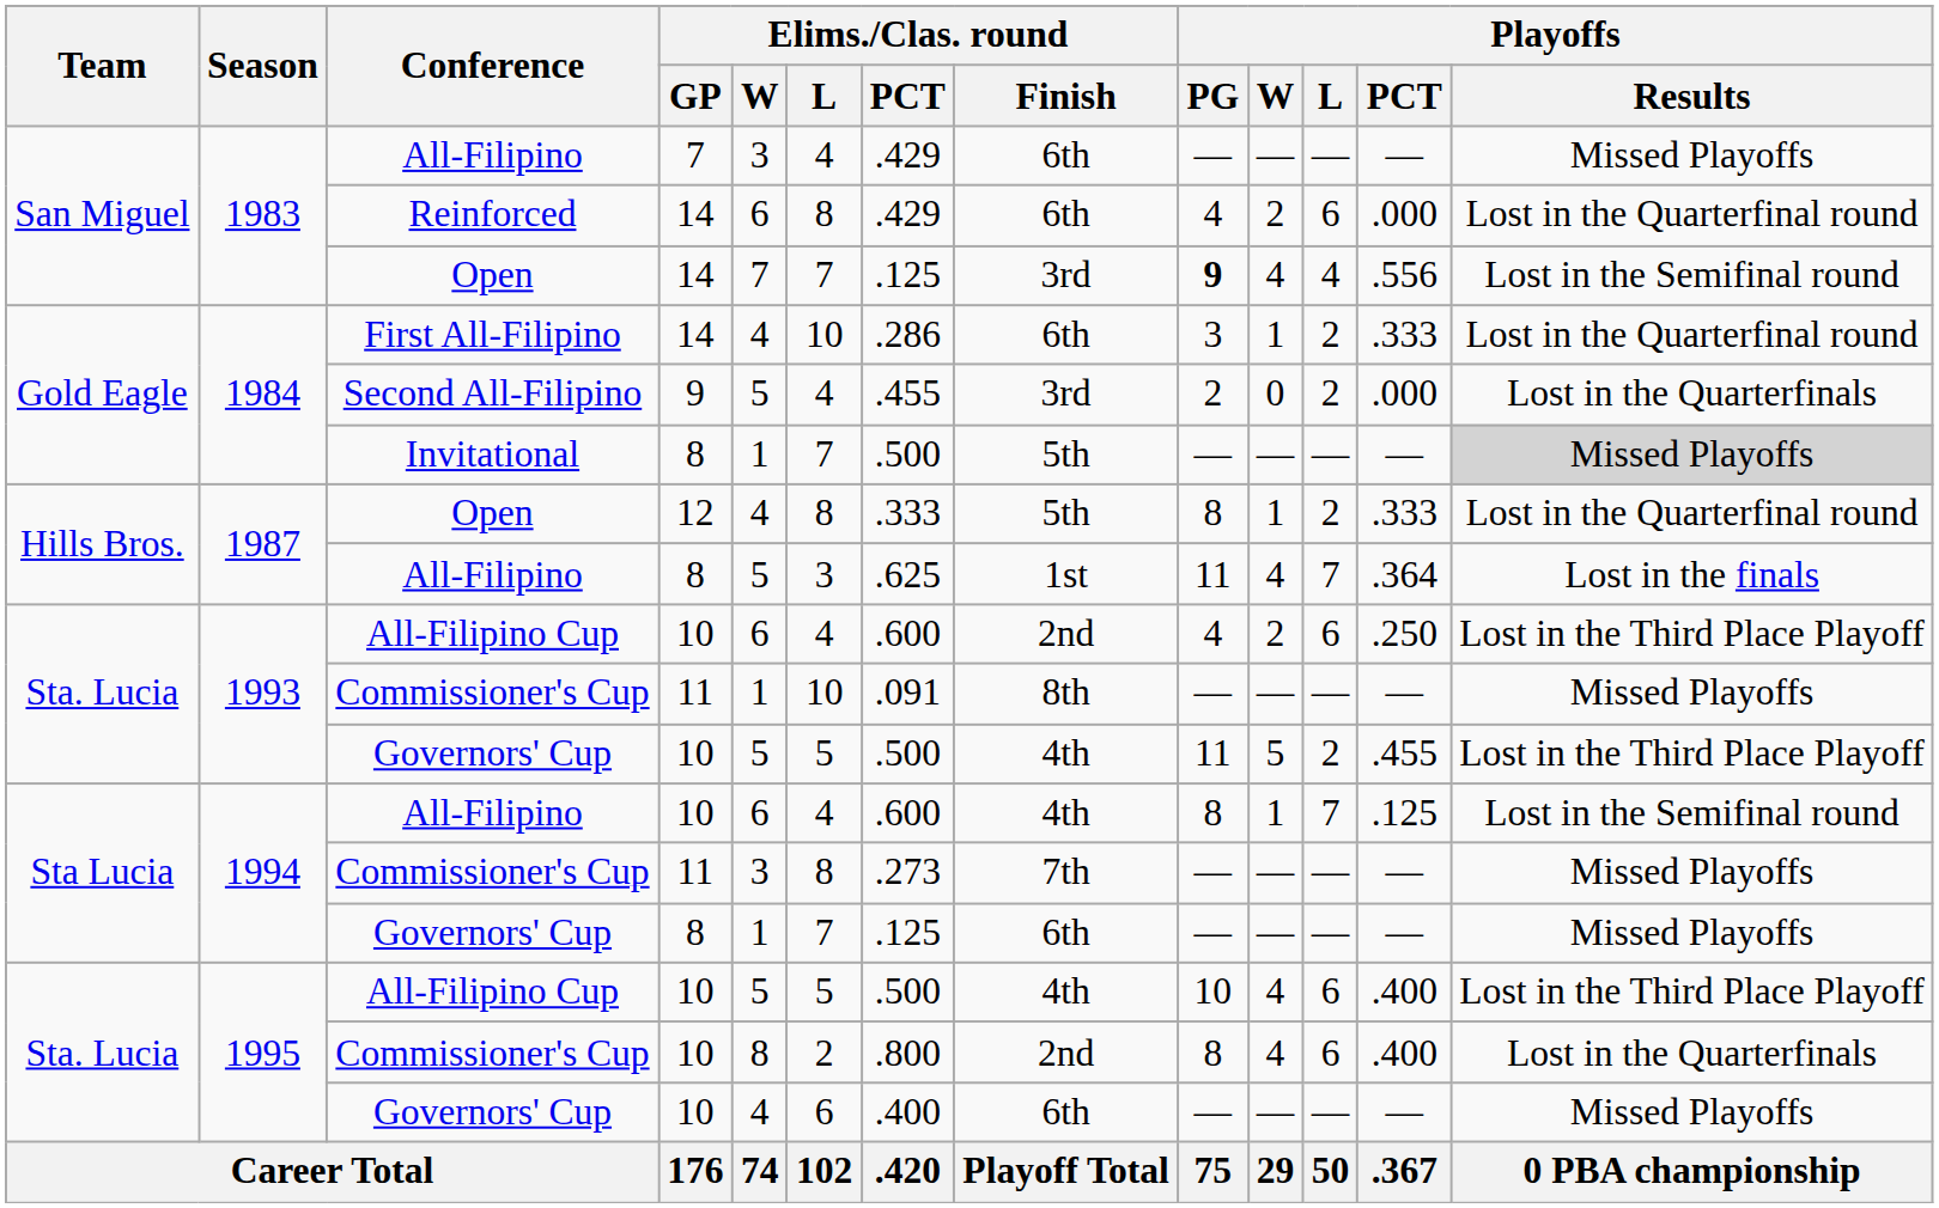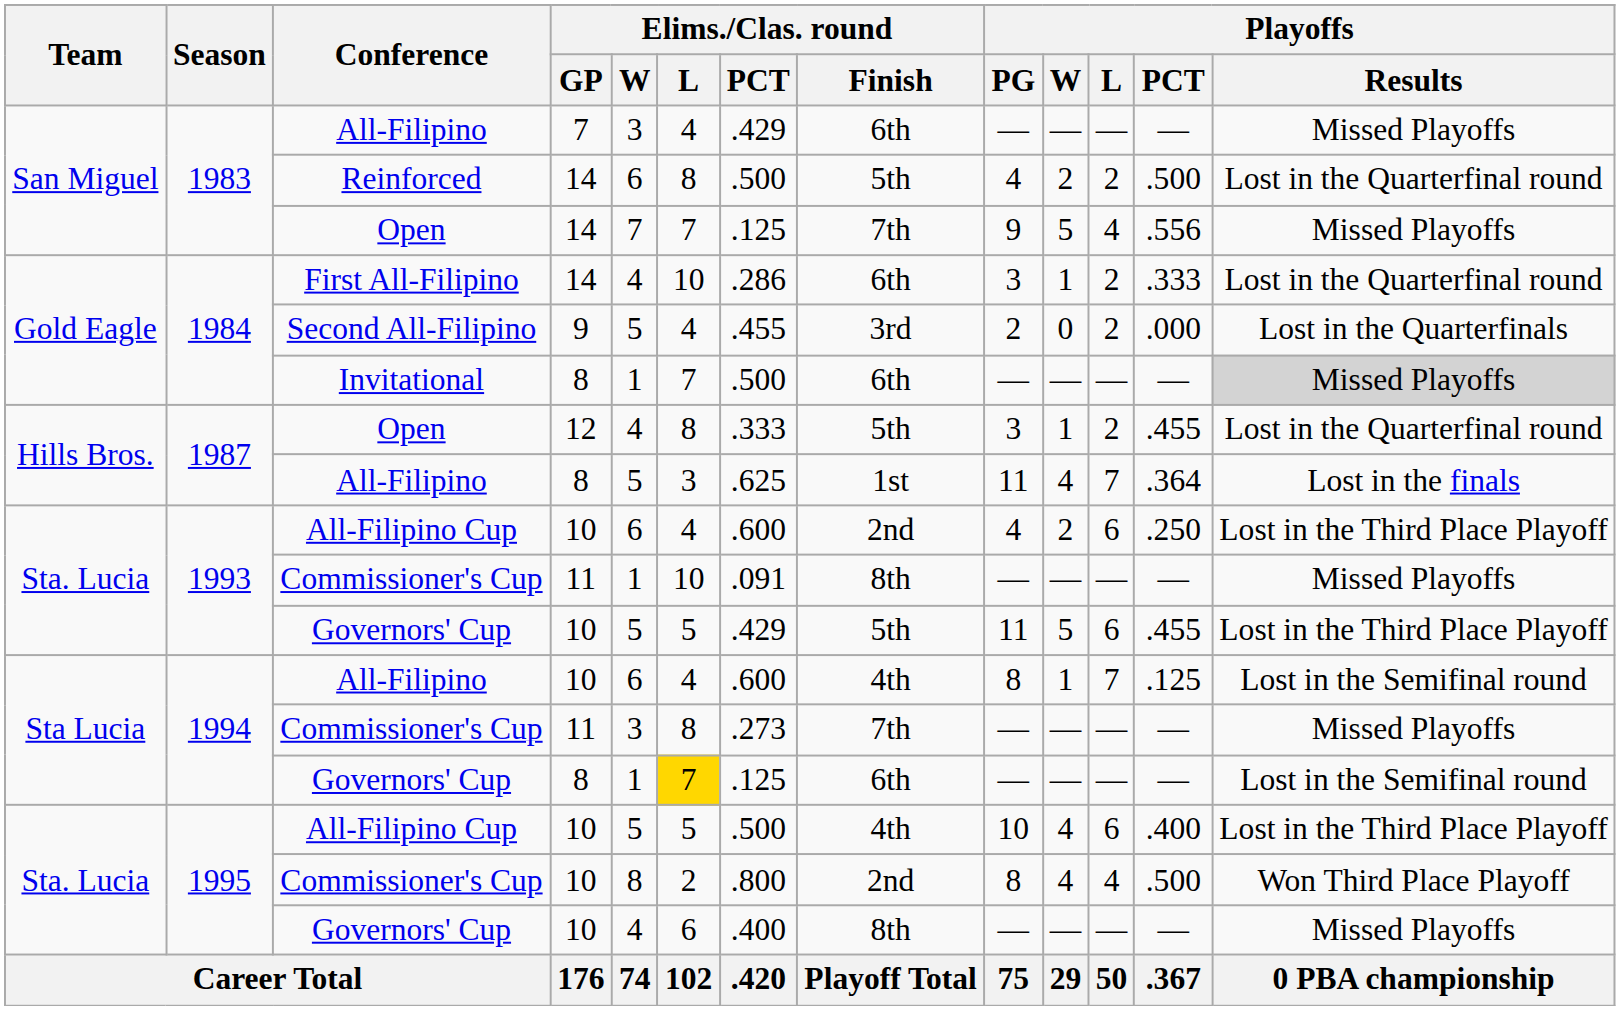Reinforced | Elims./Clas. round / PCT: .429 -> .500
Reinforced | Elims./Clas. round / Finish: 6th -> 5th
Reinforced | Playoffs / L: 6 -> 2
Reinforced | Playoffs / PCT: .000 -> .500
1983 / Open | Elims./Clas. round / Finish: 3rd -> 7th
1983 / Open | Playoffs / PG: bold -> normal
1983 / Open | Playoffs / W: 4 -> 5
1983 / Open | Playoffs / Results: Lost in the Semifinal round -> Missed Playoffs
Invitational | Elims./Clas. round / Finish: 5th -> 6th
1987 / Open | Playoffs / PG: 8 -> 3
1987 / Open | Playoffs / PCT: .333 -> .455
1993 / Governors' Cup | Elims./Clas. round / PCT: .500 -> .429
1993 / Governors' Cup | Elims./Clas. round / Finish: 4th -> 5th
1993 / Governors' Cup | Playoffs / L: 2 -> 6
1994 / Governors' Cup | Elims./Clas. round / L: no background -> gold background
1994 / Governors' Cup | Playoffs / Results: Missed Playoffs -> Lost in the Semifinal round
1995 / Commissioner's Cup | Playoffs / L: 6 -> 4
1995 / Commissioner's Cup | Playoffs / PCT: .400 -> .500
1995 / Commissioner's Cup | Playoffs / Results: Lost in the Quarterfinals -> Won Third Place Playoff
1995 / Governors' Cup | Elims./Clas. round / Finish: 6th -> 8th
